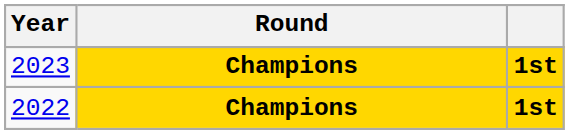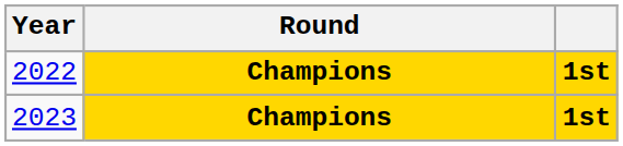rows swapped: 2022 <-> 2023
